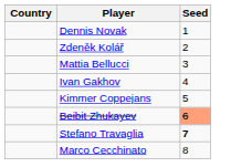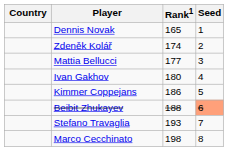+ column: Rank1 | 165 | 174 | 177 | 180 | 186 | 188 | 193 | 198
Stefano Travaglia | Seed: bold -> normal
